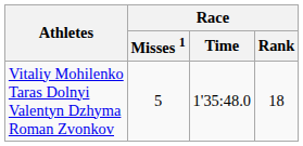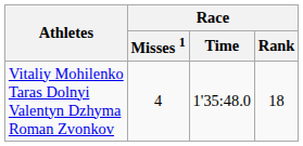Vitaliy Mohilenko Taras Dolnyi Valentyn Dzhyma Roman Zvonkov | Race / Misses 1: 5 -> 4
